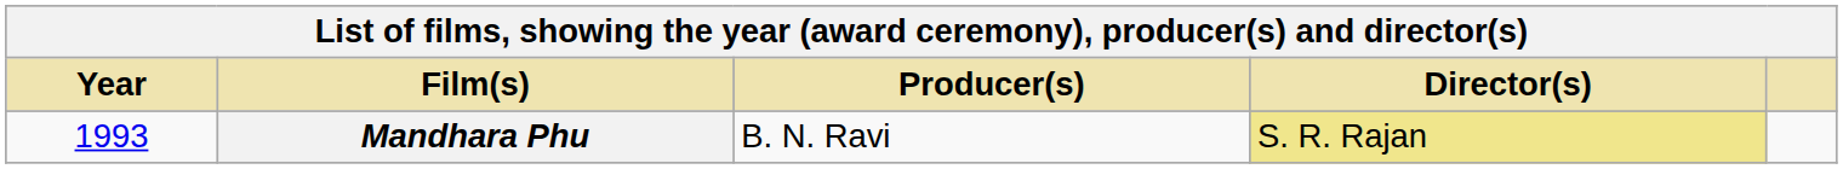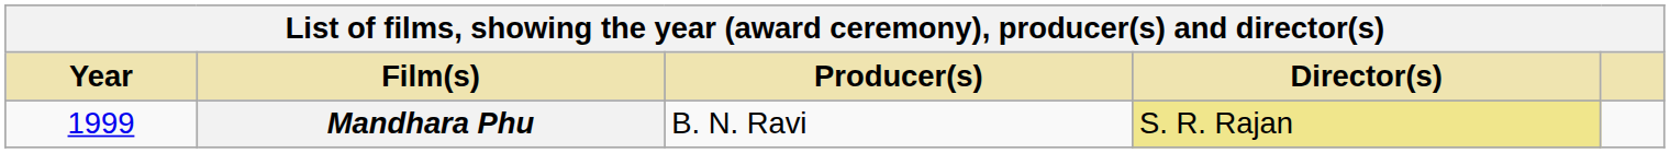Mandhara Phu | Year: 1993 -> 1999
